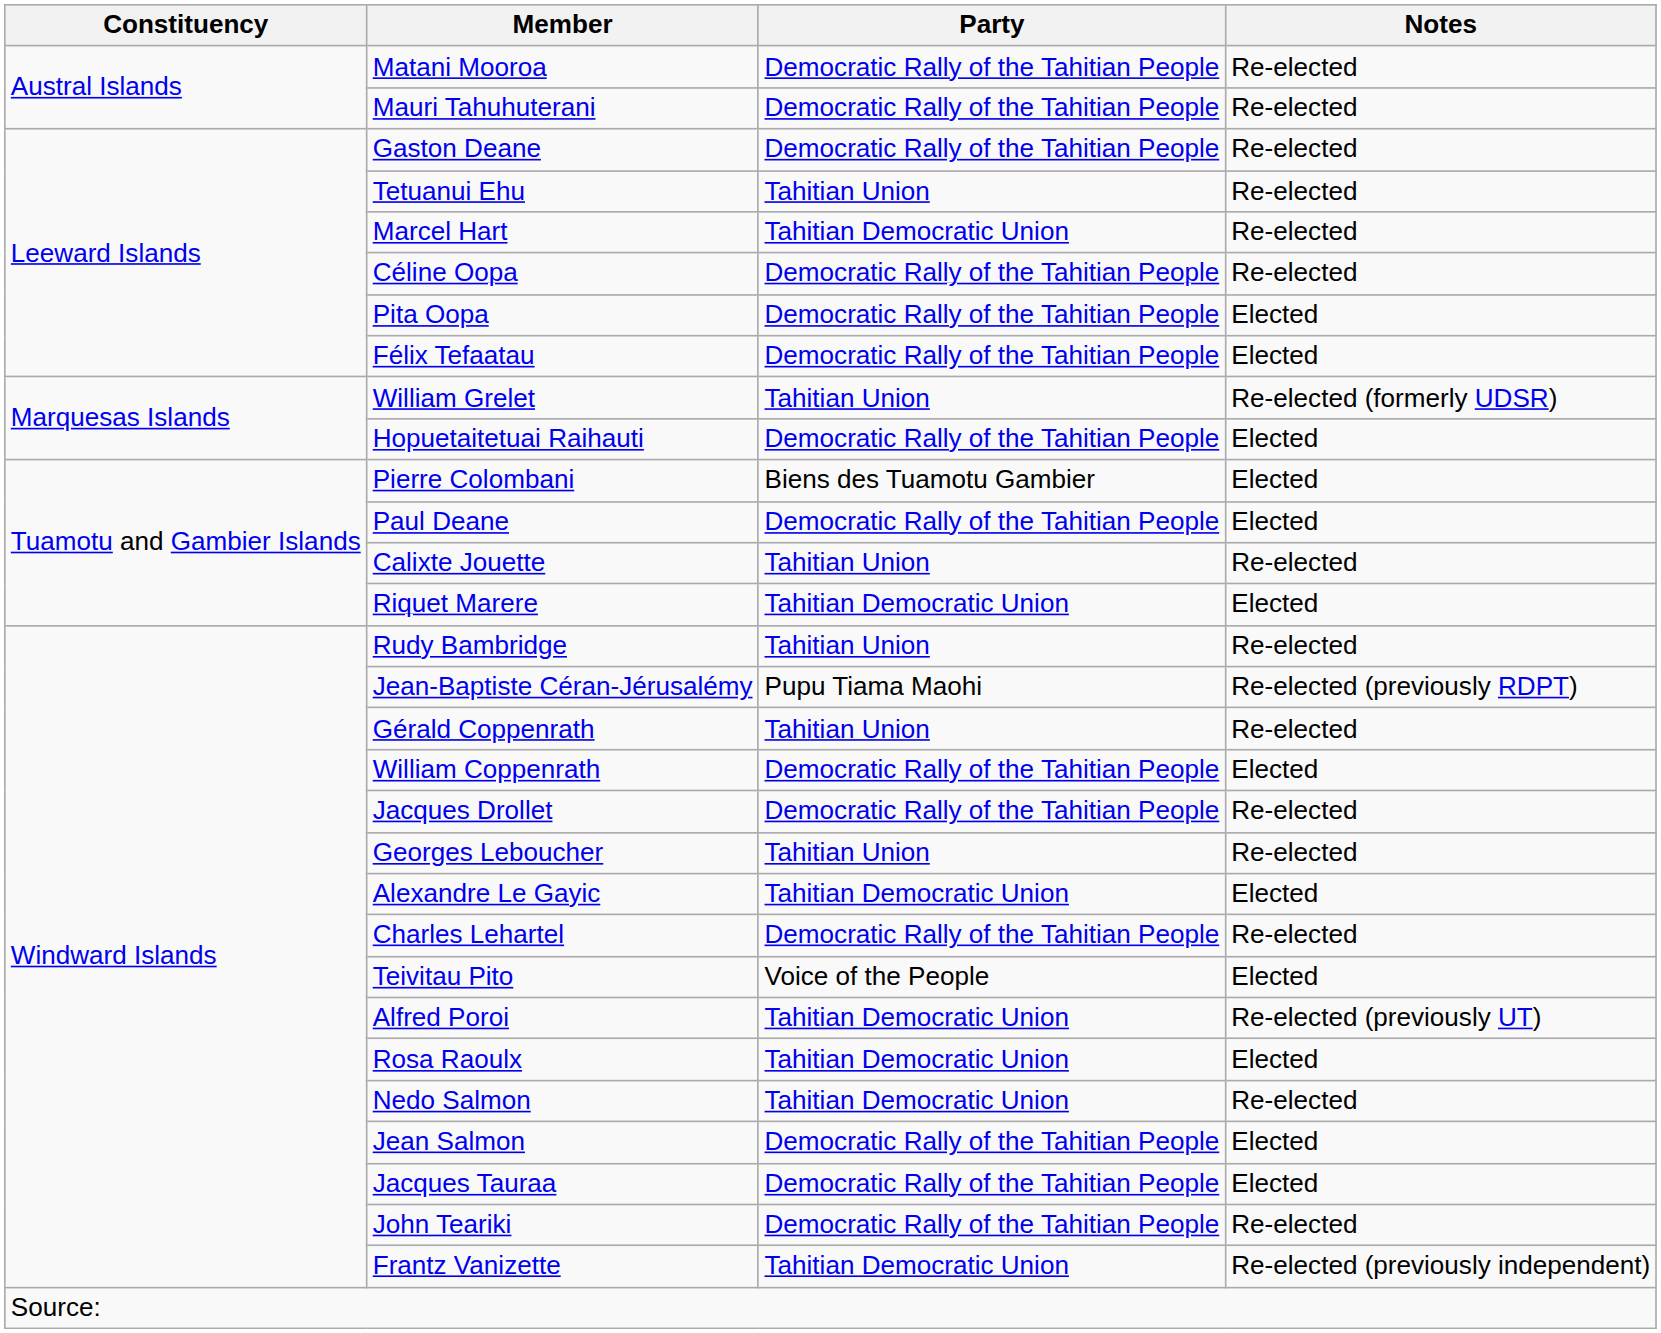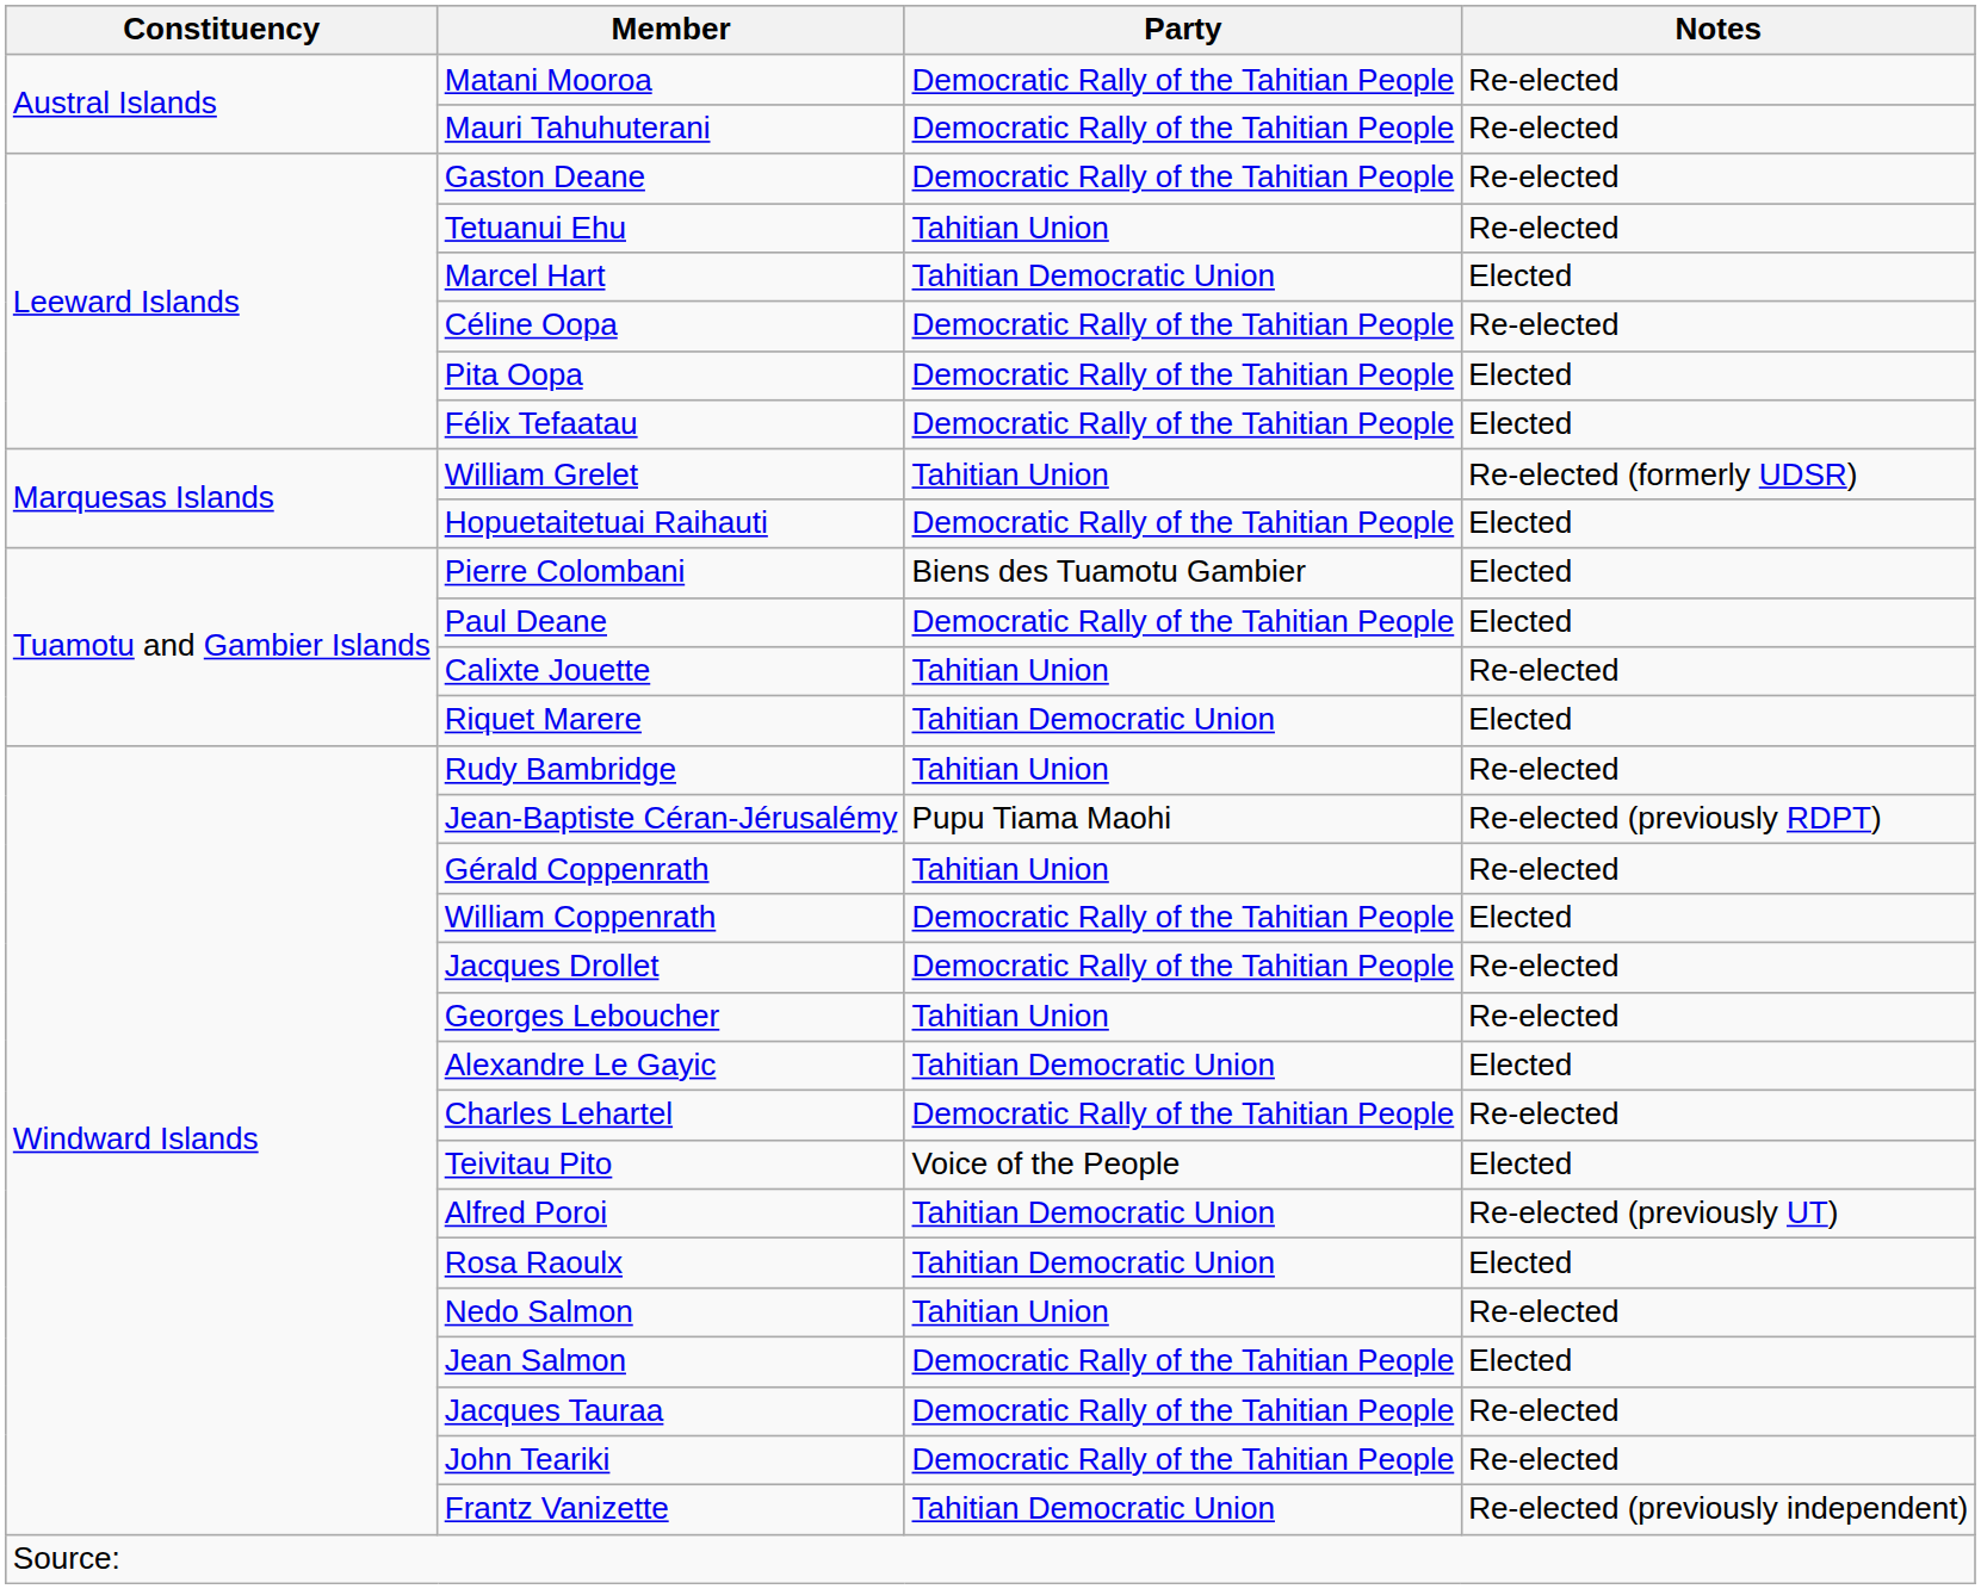Marcel Hart | Notes: Re-elected -> Elected
Nedo Salmon | Party: Tahitian Democratic Union -> Tahitian Union
Jacques Tauraa | Notes: Elected -> Re-elected
